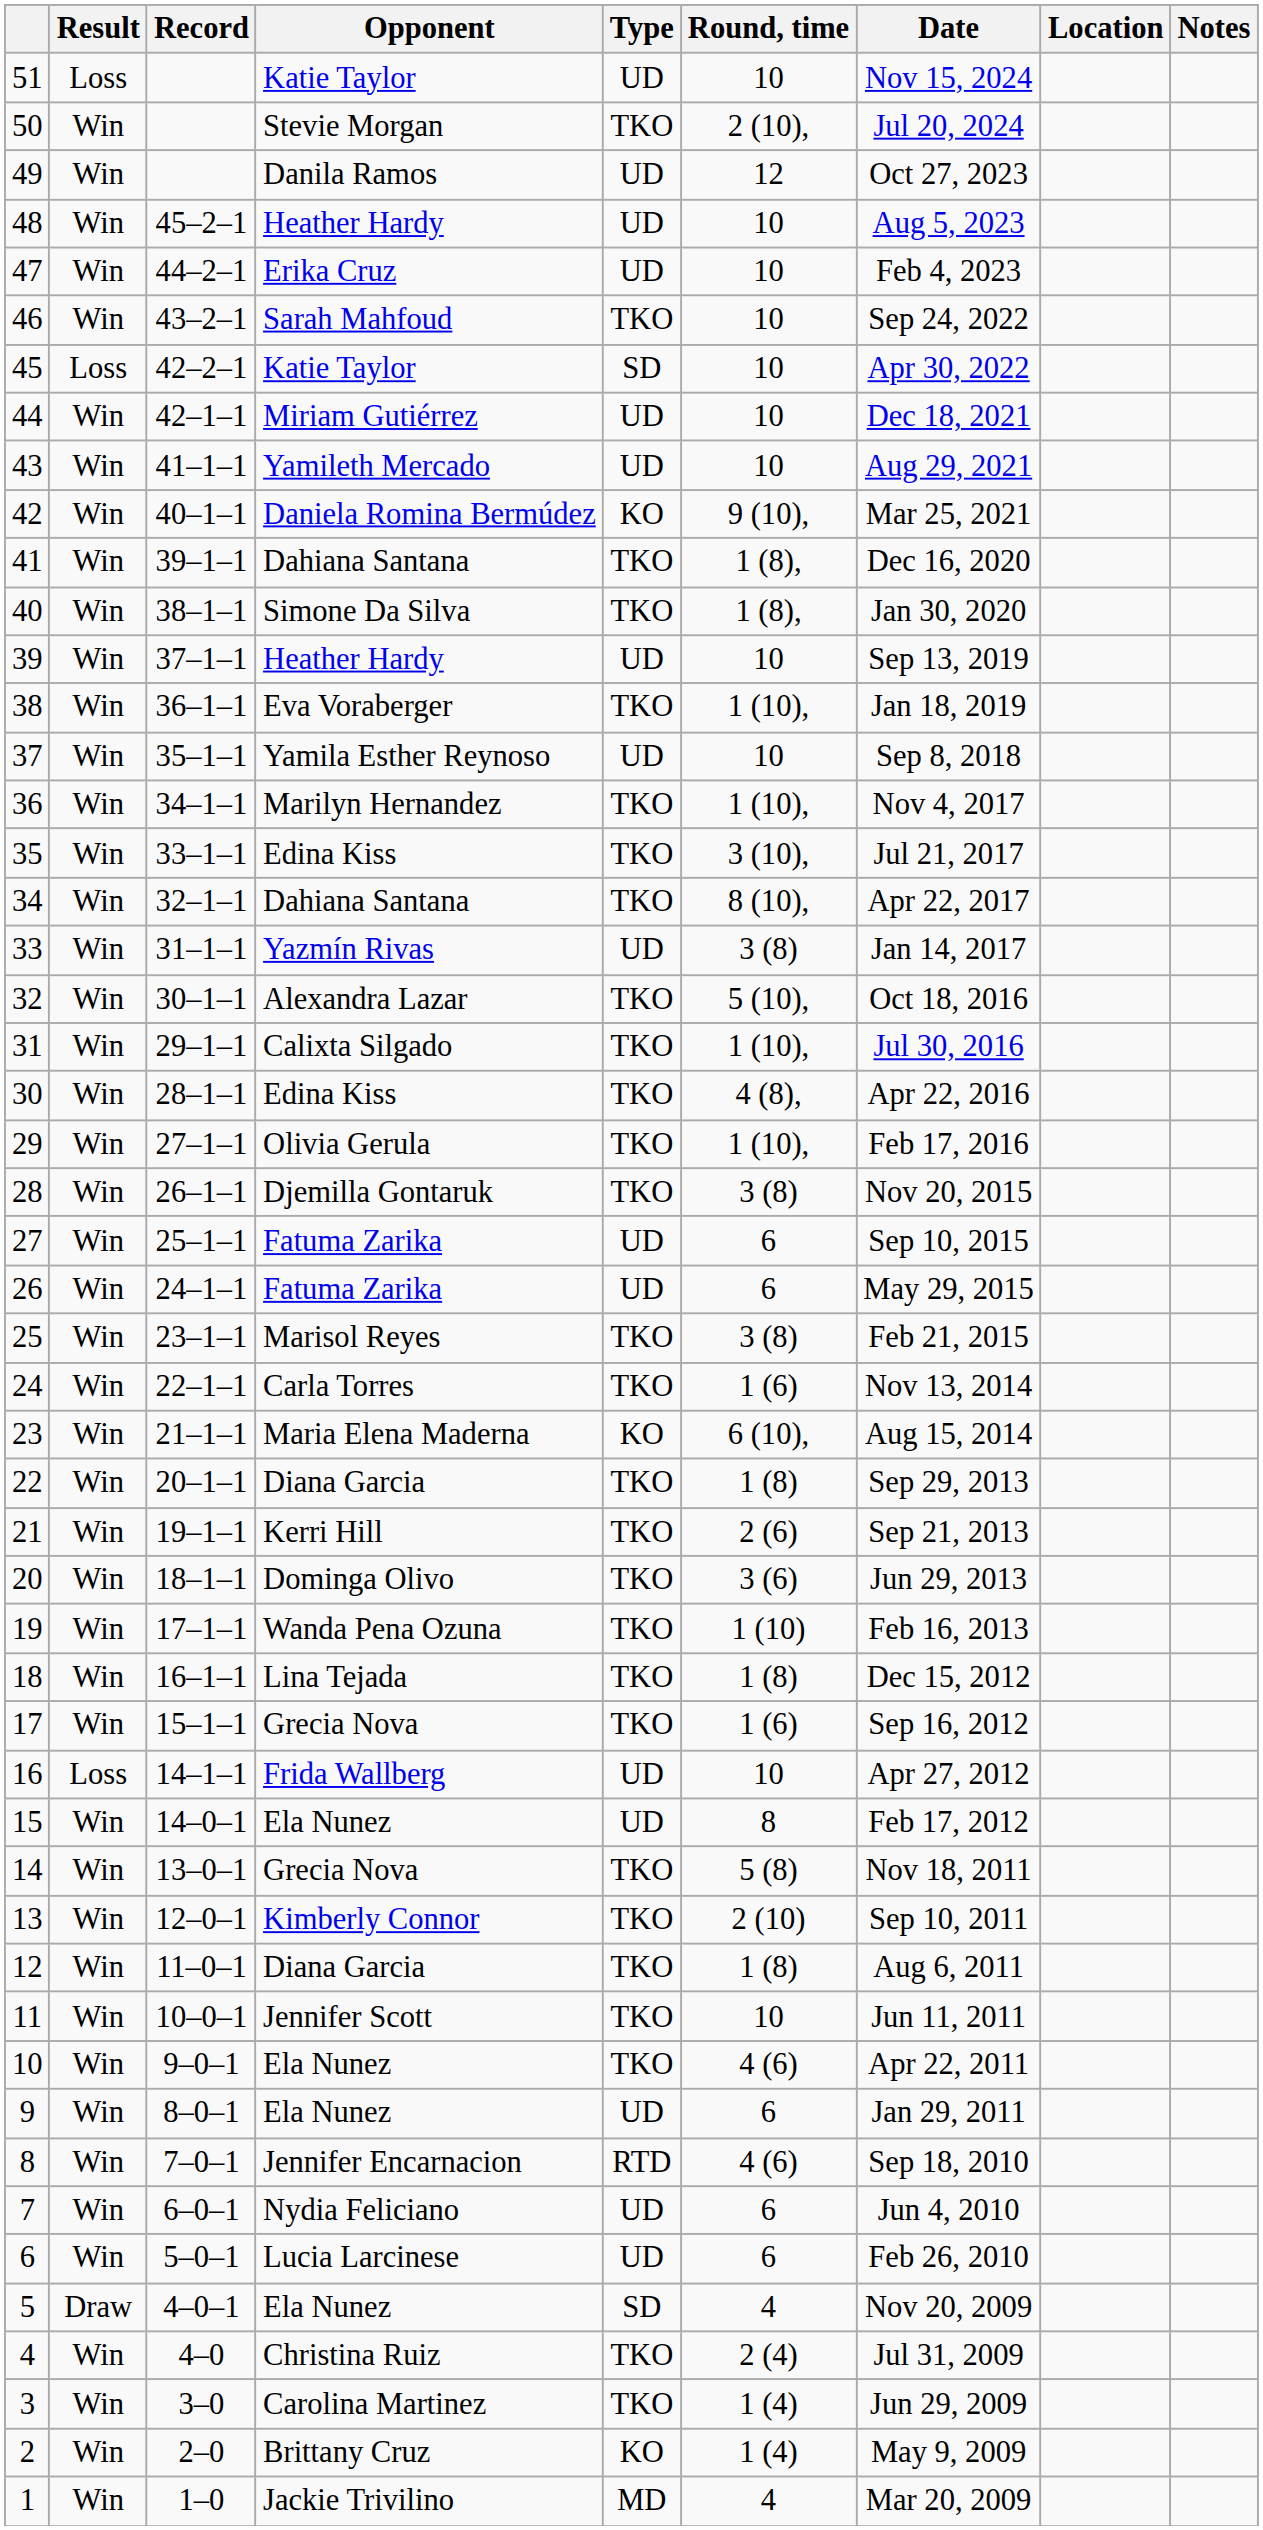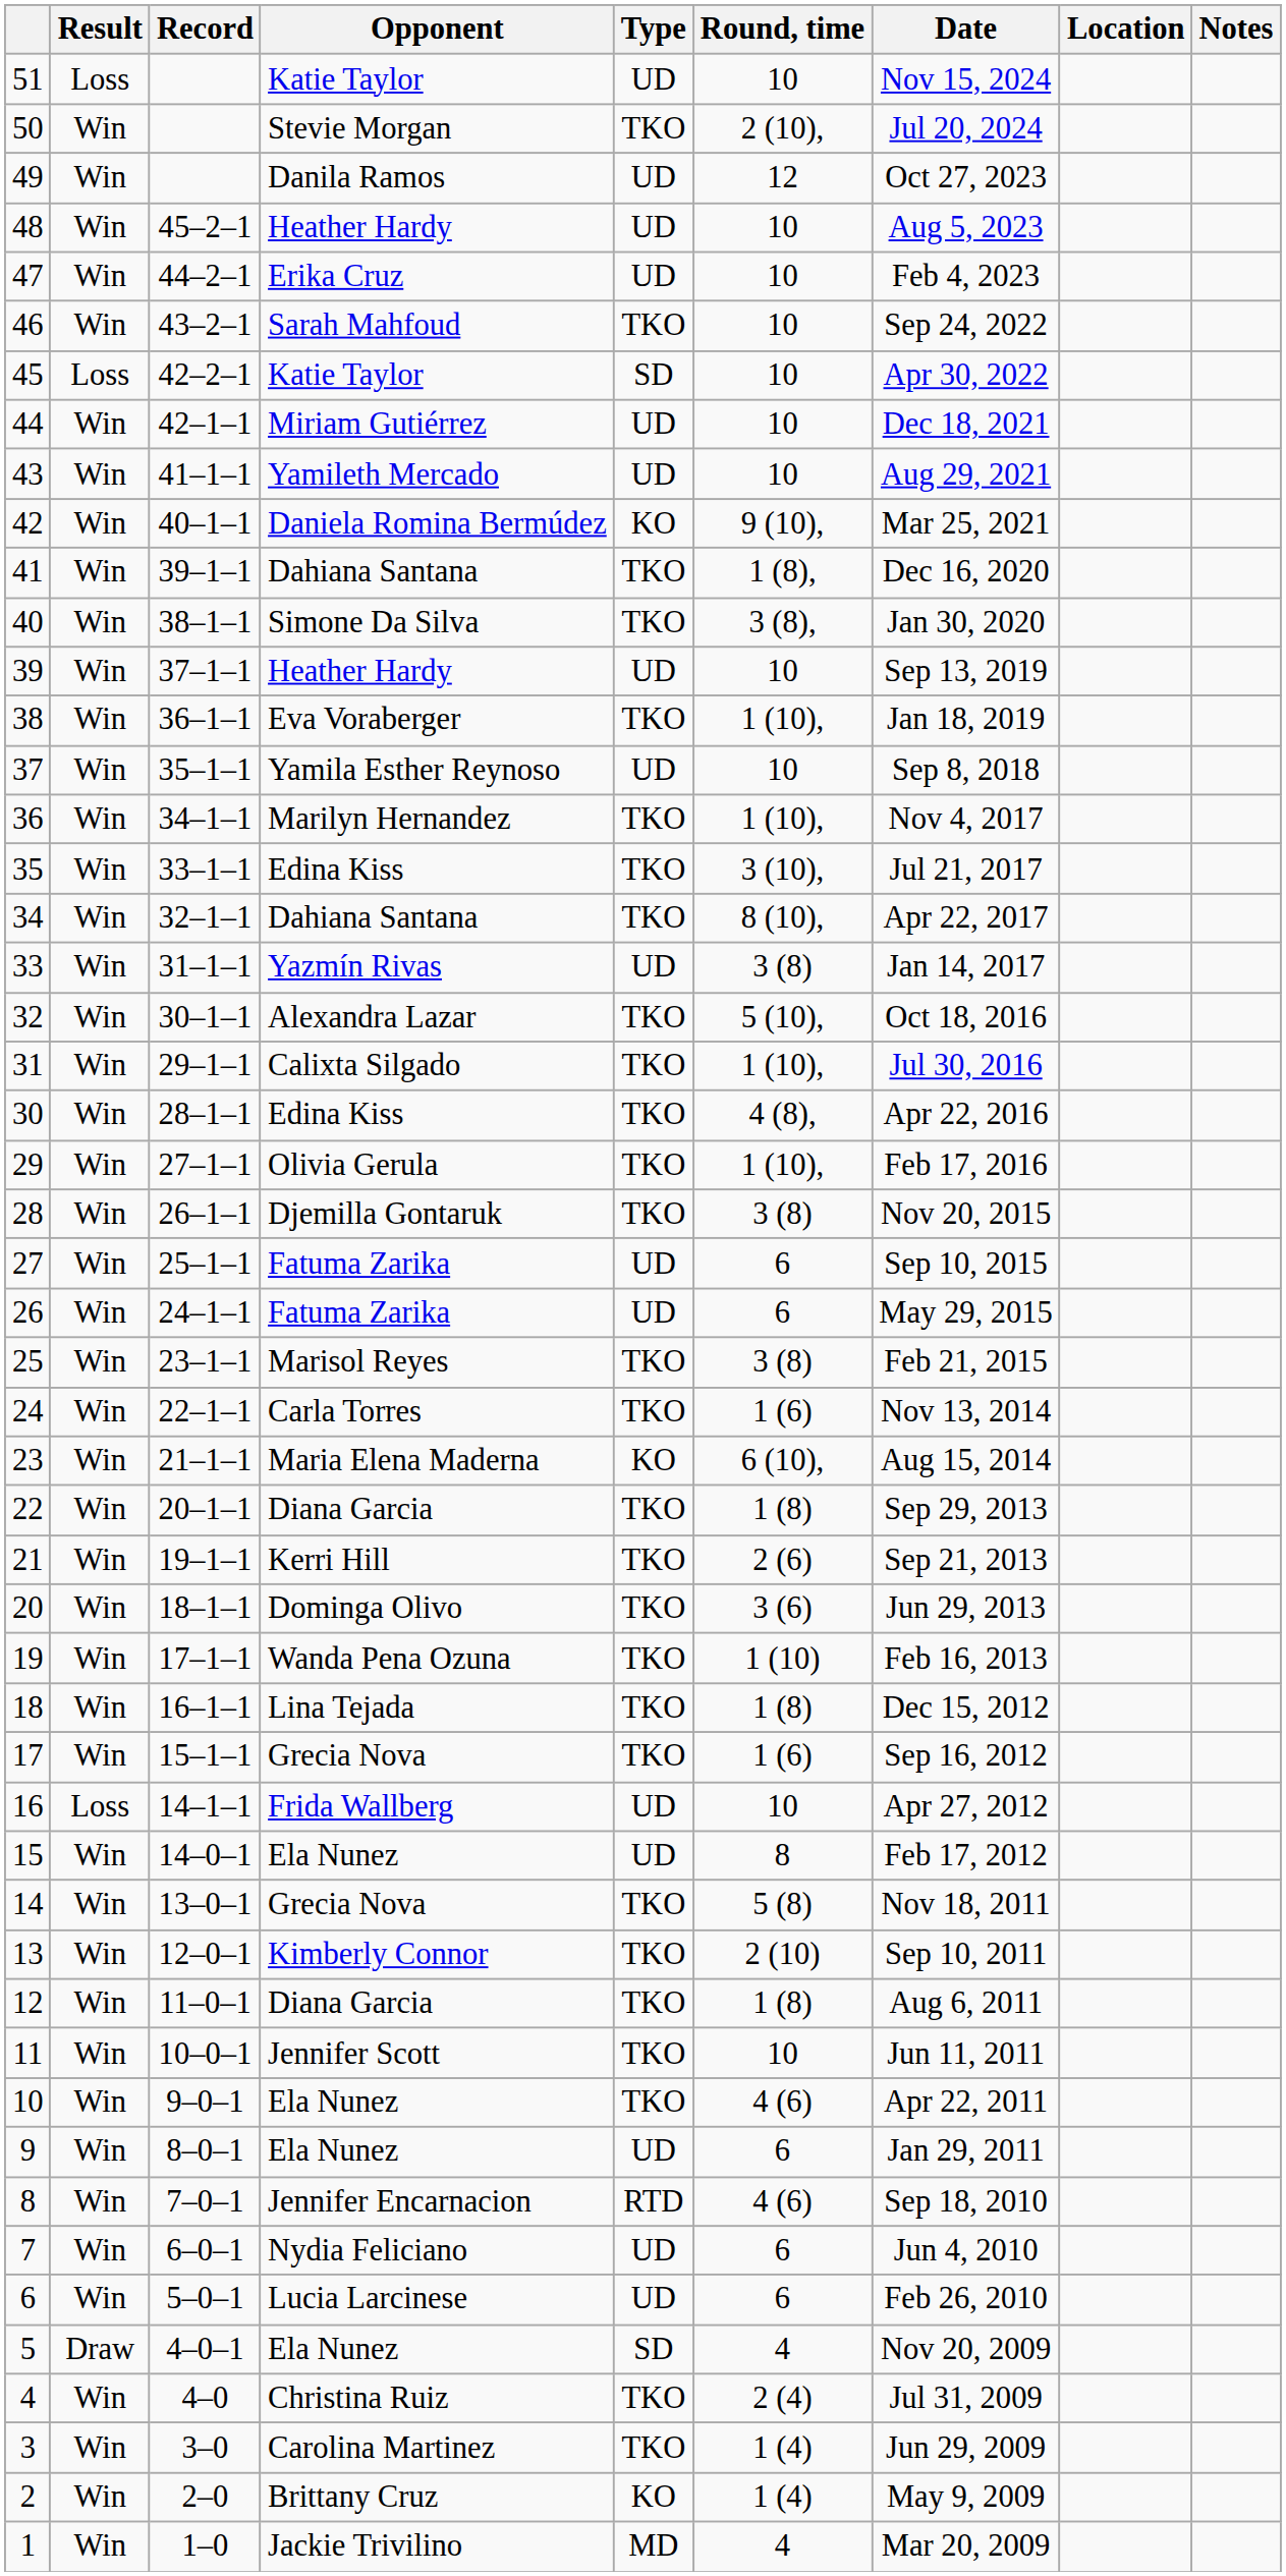40 | Round, time: 1 (8), -> 3 (8),
